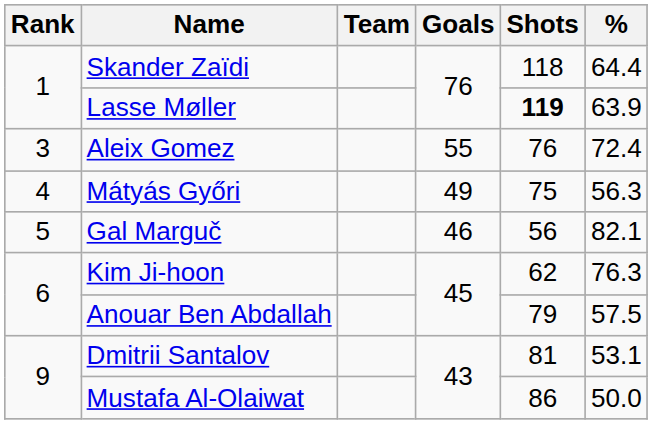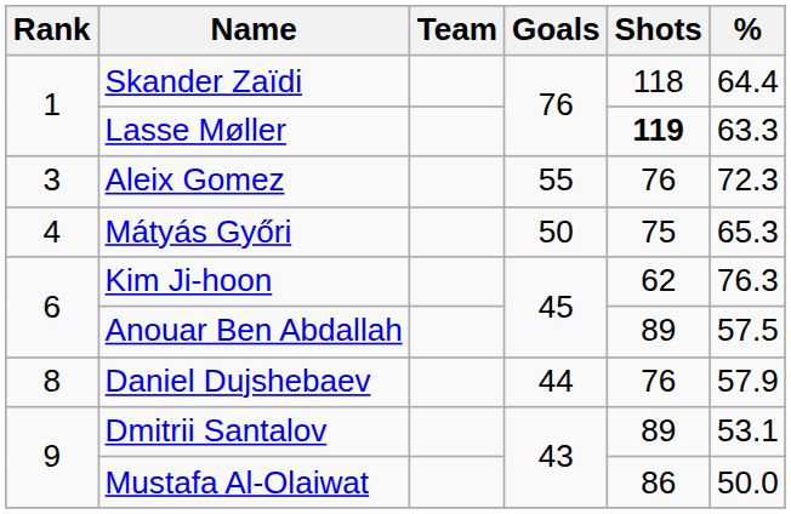Lasse Møller | %: 63.9 -> 63.3
Aleix Gomez | %: 72.4 -> 72.3
Mátyás Győri | Goals: 49 -> 50
Mátyás Győri | %: 56.3 -> 65.3
- row: 5 | Gal Marguč | 46 | 56 | 82.1
Anouar Ben Abdallah | Shots: 79 -> 89
+ row: 8 | Daniel Dujshebaev | 44 | 76 | 57.9
Dmitrii Santalov | Shots: 81 -> 89
